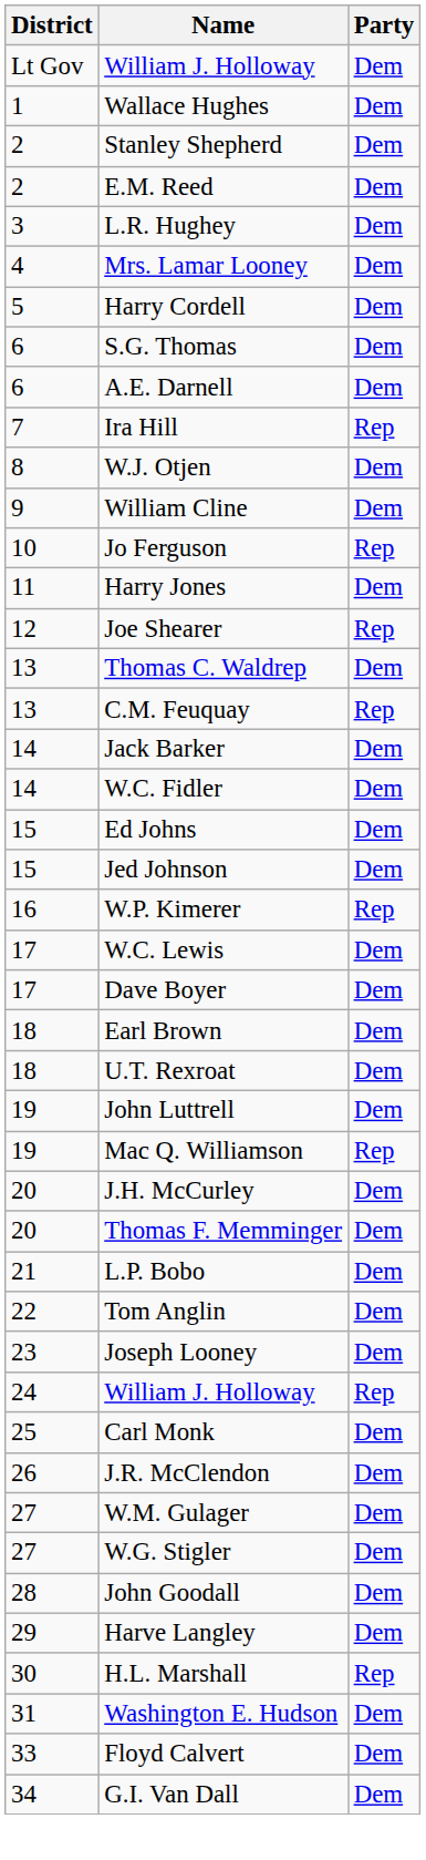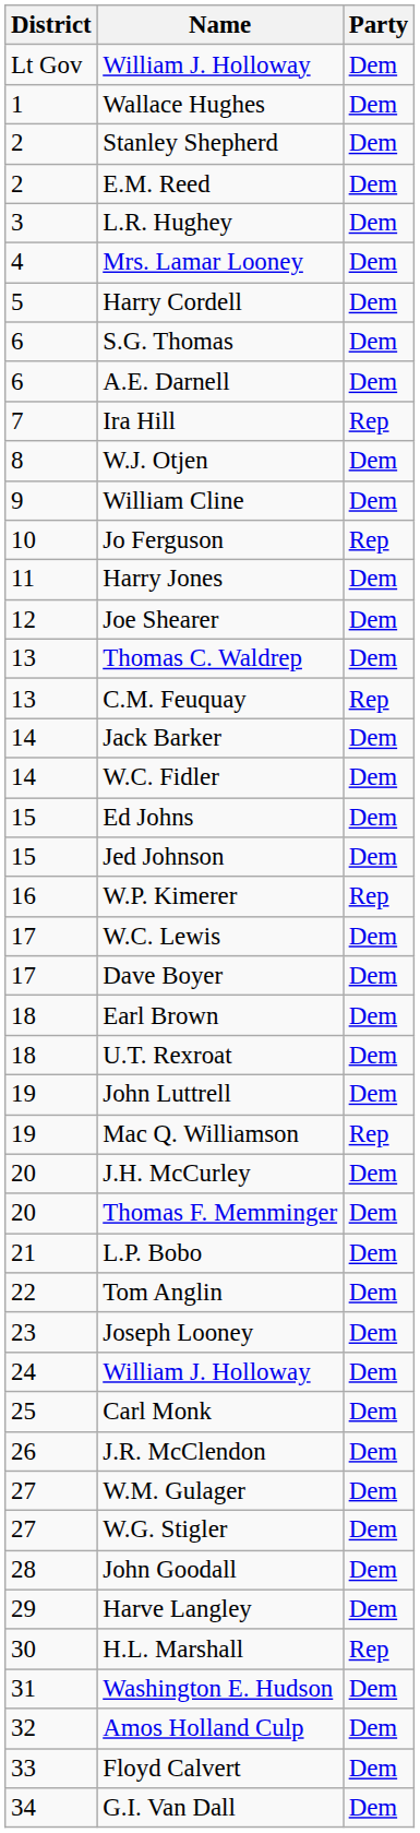Joe Shearer | Party: Rep -> Dem
24 / William J. Holloway | Party: Rep -> Dem
+ row: 32 | Amos Holland Culp | Dem
